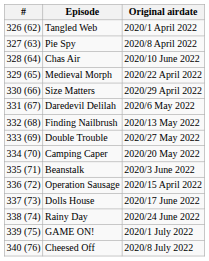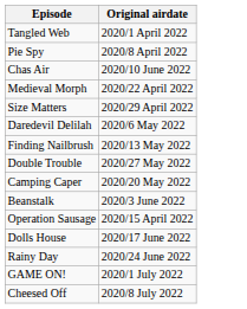- column: # | 326 (62) | 327 (63) | 328 (64) | 329 (65) | 330 (66) | 331 (67) | 332 (68) | 333 (69) | 334 (70) | 335 (71) | 336 (72) | 337 (73) | 338 (74) | 339 (75) | 340 (76)
